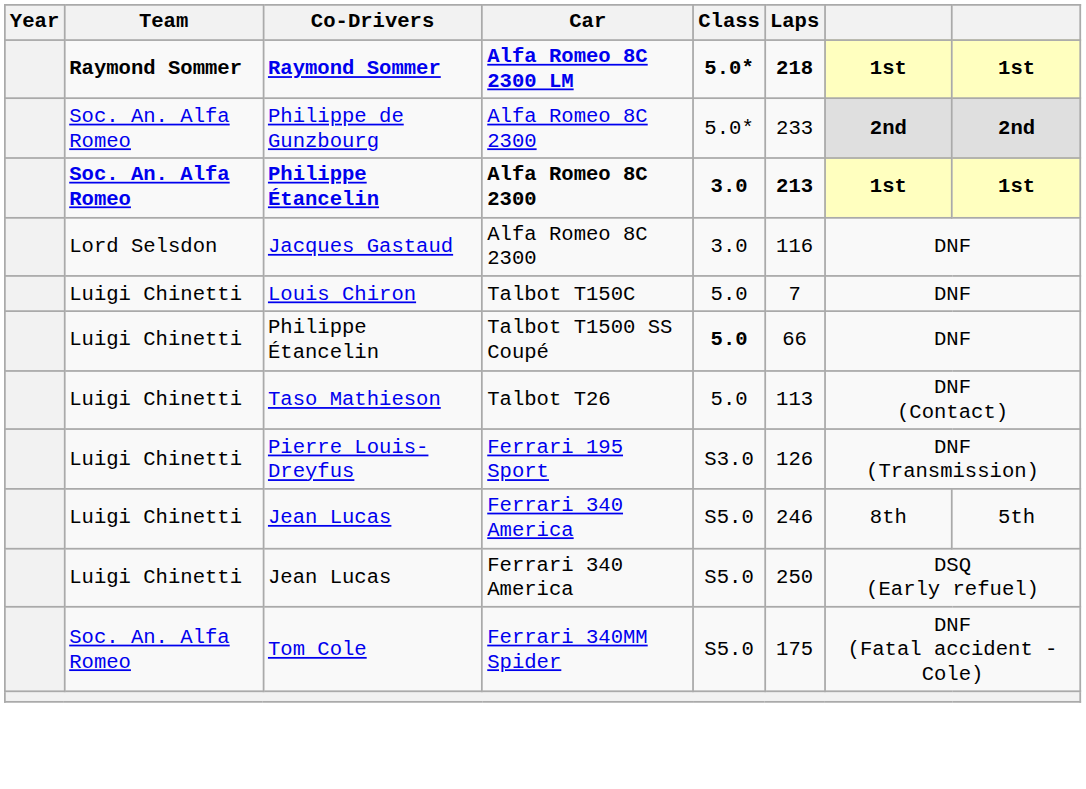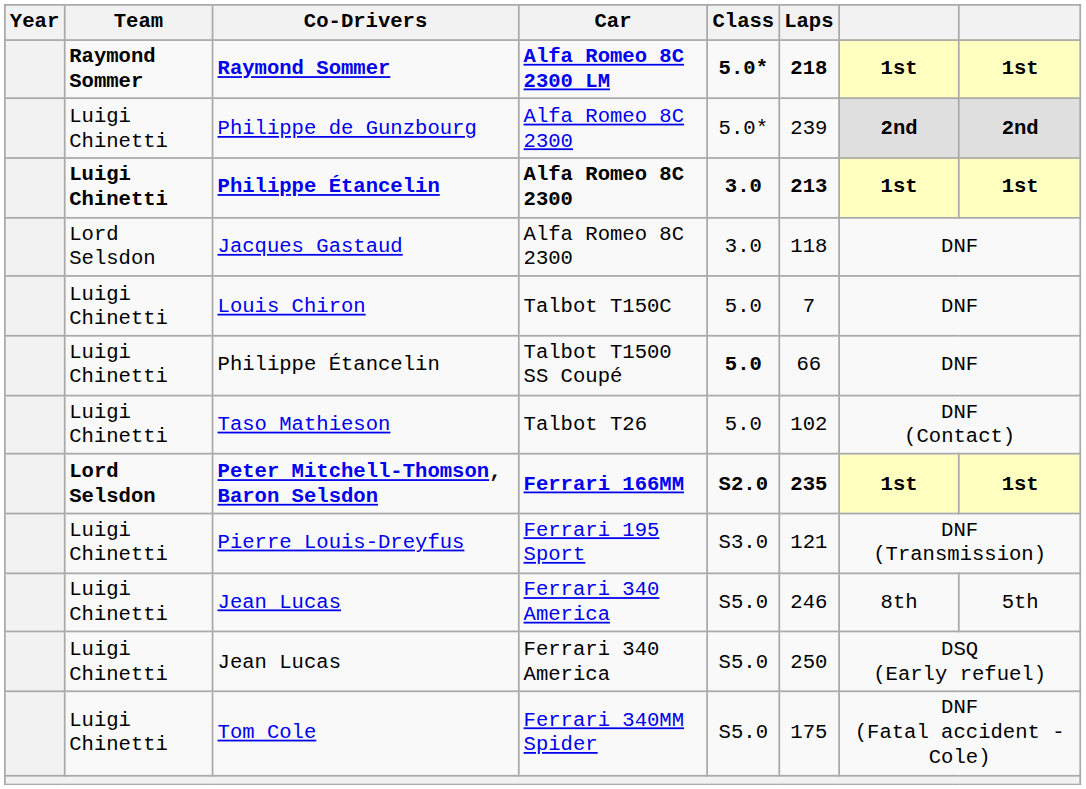Philippe de Gunzbourg | Team: Soc. An. Alfa Romeo -> Luigi Chinetti
Philippe de Gunzbourg | Laps: 233 -> 239
Philippe Étancelin / Alfa Romeo 8C 2300 | Team: Soc. An. Alfa Romeo -> Luigi Chinetti
Jacques Gastaud | Laps: 116 -> 118
Taso Mathieson | Laps: 113 -> 102
+ row: Lord Selsdon | Peter Mitchell-Thomson, Baron Selsdon | Ferrari 166MM | S2.0 | 235 | 1st | 1st
Pierre Louis-Dreyfus | Laps: 126 -> 121
Tom Cole | Team: Soc. An. Alfa Romeo -> Luigi Chinetti
